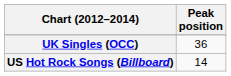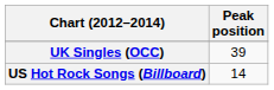UK Singles (OCC) | Peak position: 36 -> 39
